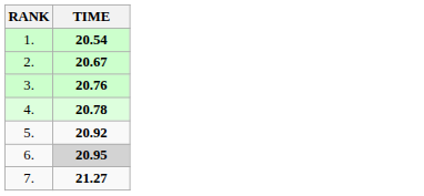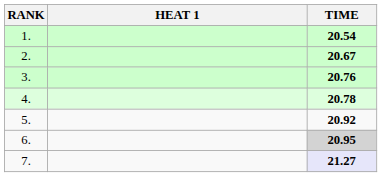+ column: HEAT 1
7. | TIME: no background -> lavender background
